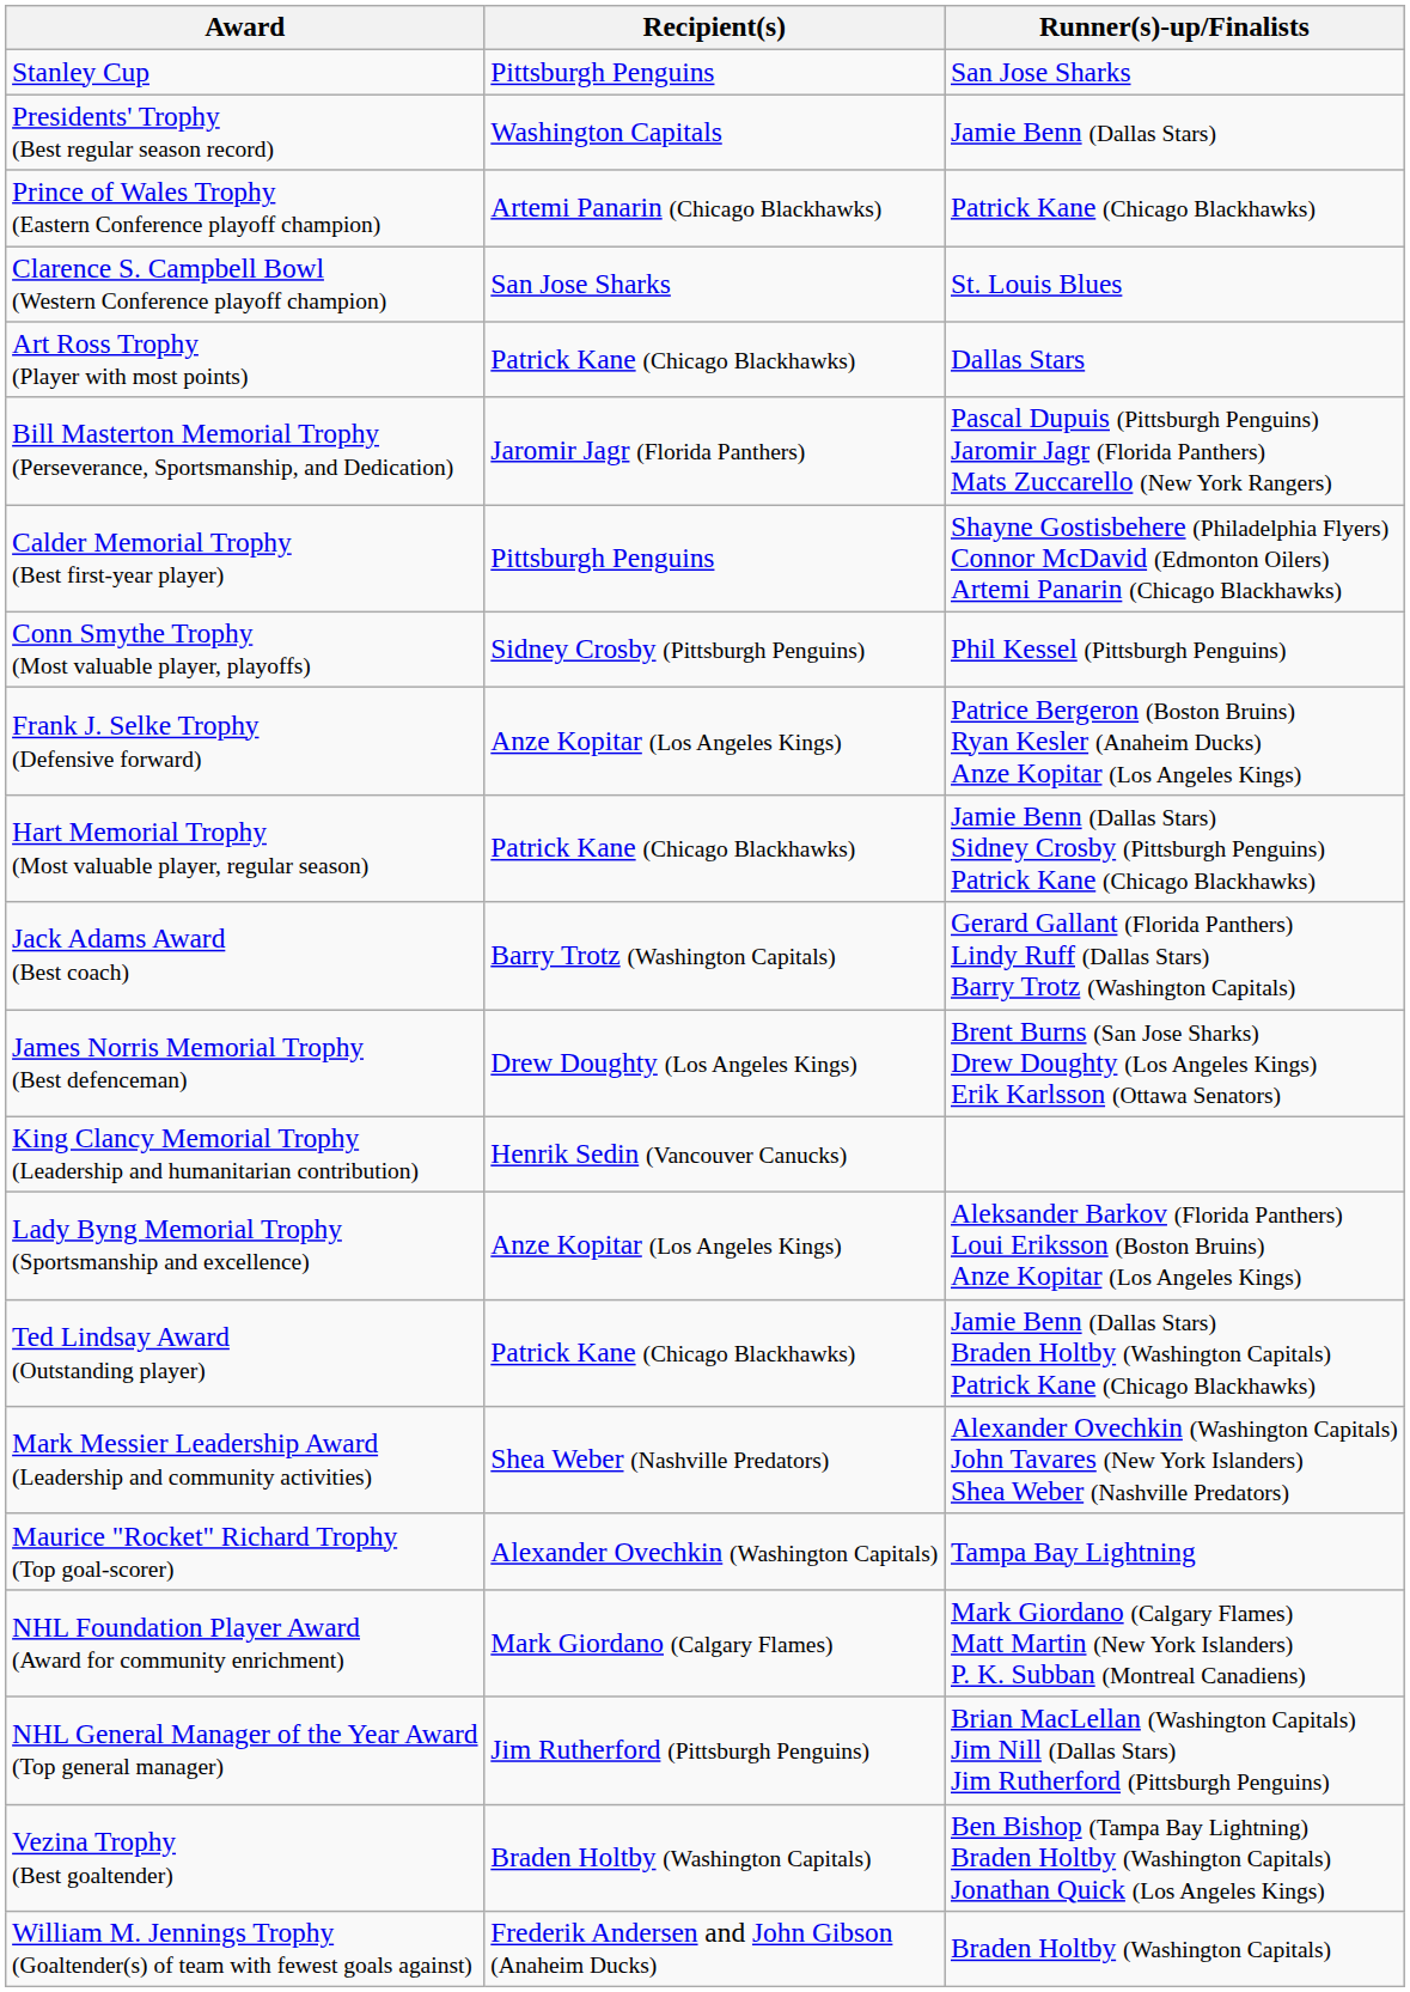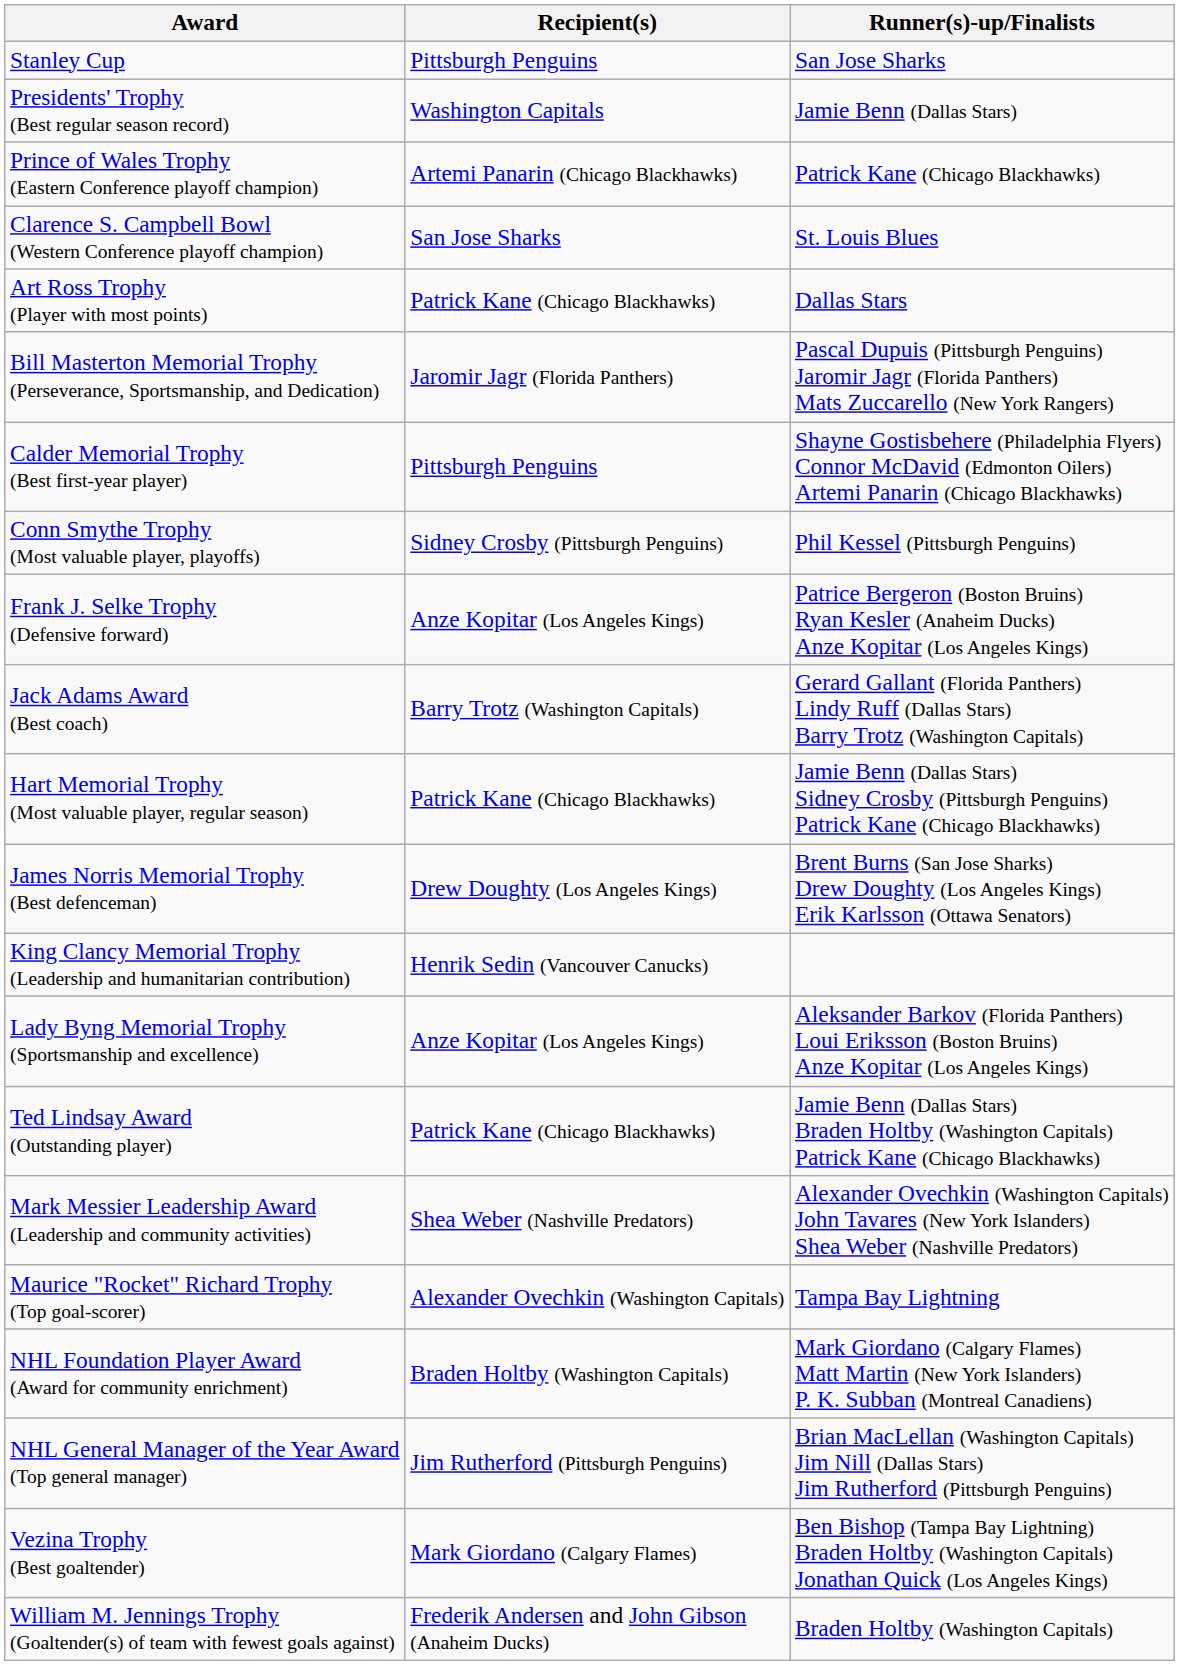rows swapped: Hart Memorial Trophy (Most valuable player, regular season) <-> Jack Adams Award (Best coach)
NHL Foundation Player Award (Award for community enrichment) | Recipient(s): Mark Giordano (Calgary Flames) -> Braden Holtby (Washington Capitals)
Vezina Trophy (Best goaltender) | Recipient(s): Braden Holtby (Washington Capitals) -> Mark Giordano (Calgary Flames)
